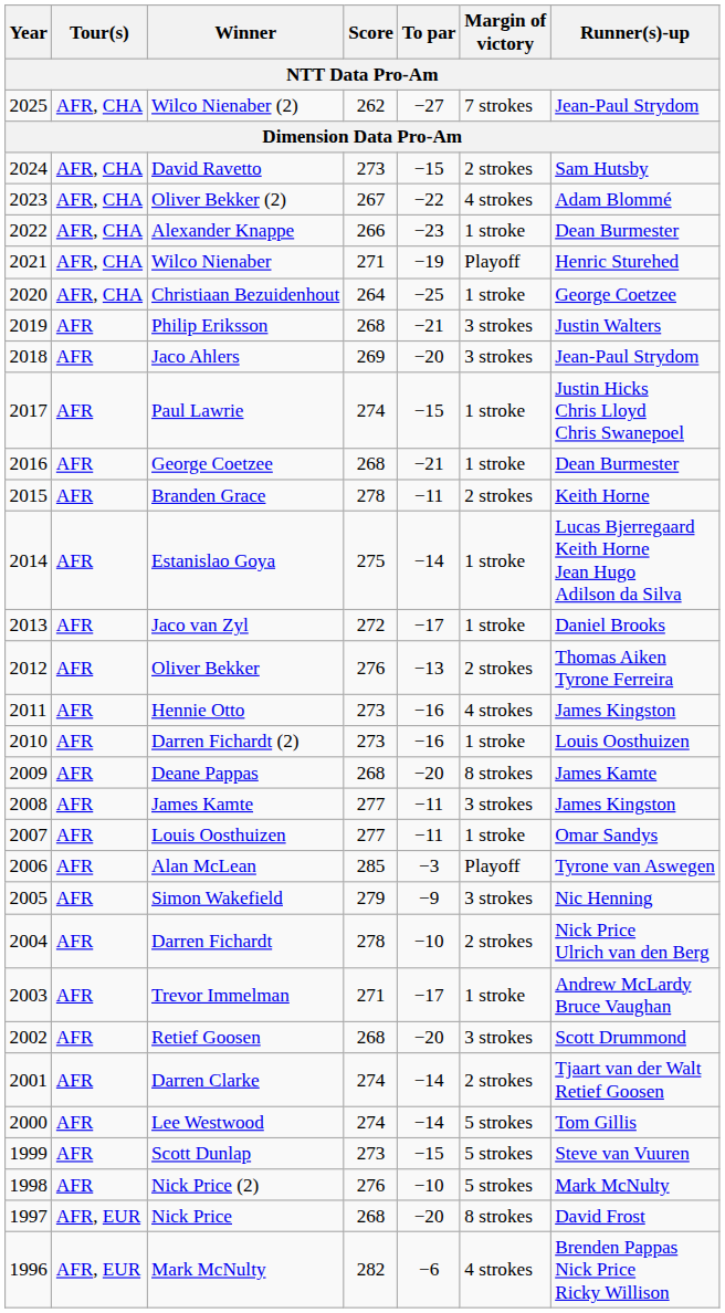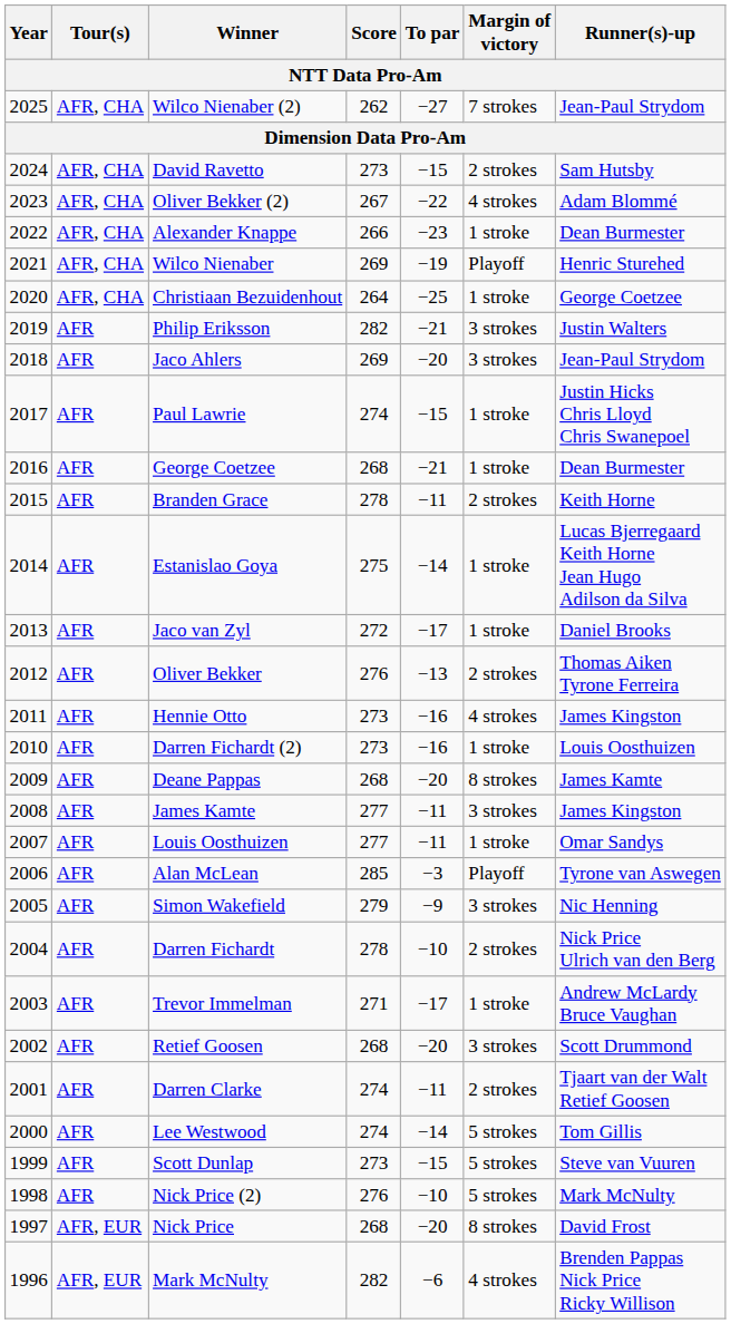Wilco Nienaber | Score: 271 -> 269
Philip Eriksson | Score: 268 -> 282
Darren Clarke | To par: −14 -> −11
